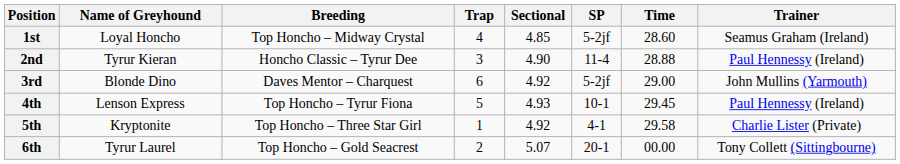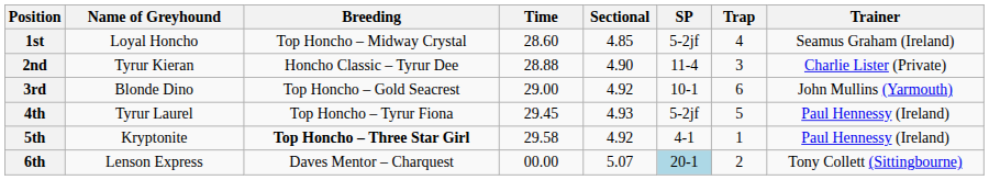columns swapped: Trap <-> Time
2nd | Trainer: Paul Hennessy (Ireland) -> Charlie Lister (Private)
3rd | Breeding: Daves Mentor – Charquest -> Top Honcho – Gold Seacrest
3rd | SP: 5-2jf -> 10-1
4th | Name of Greyhound: Lenson Express -> Tyrur Laurel
4th | SP: 10-1 -> 5-2jf
5th | Breeding: normal -> bold
5th | Trainer: Charlie Lister (Private) -> Paul Hennessy (Ireland)
6th | Name of Greyhound: Tyrur Laurel -> Lenson Express
6th | Breeding: Top Honcho – Gold Seacrest -> Daves Mentor – Charquest
6th | SP: no background -> lightblue background
